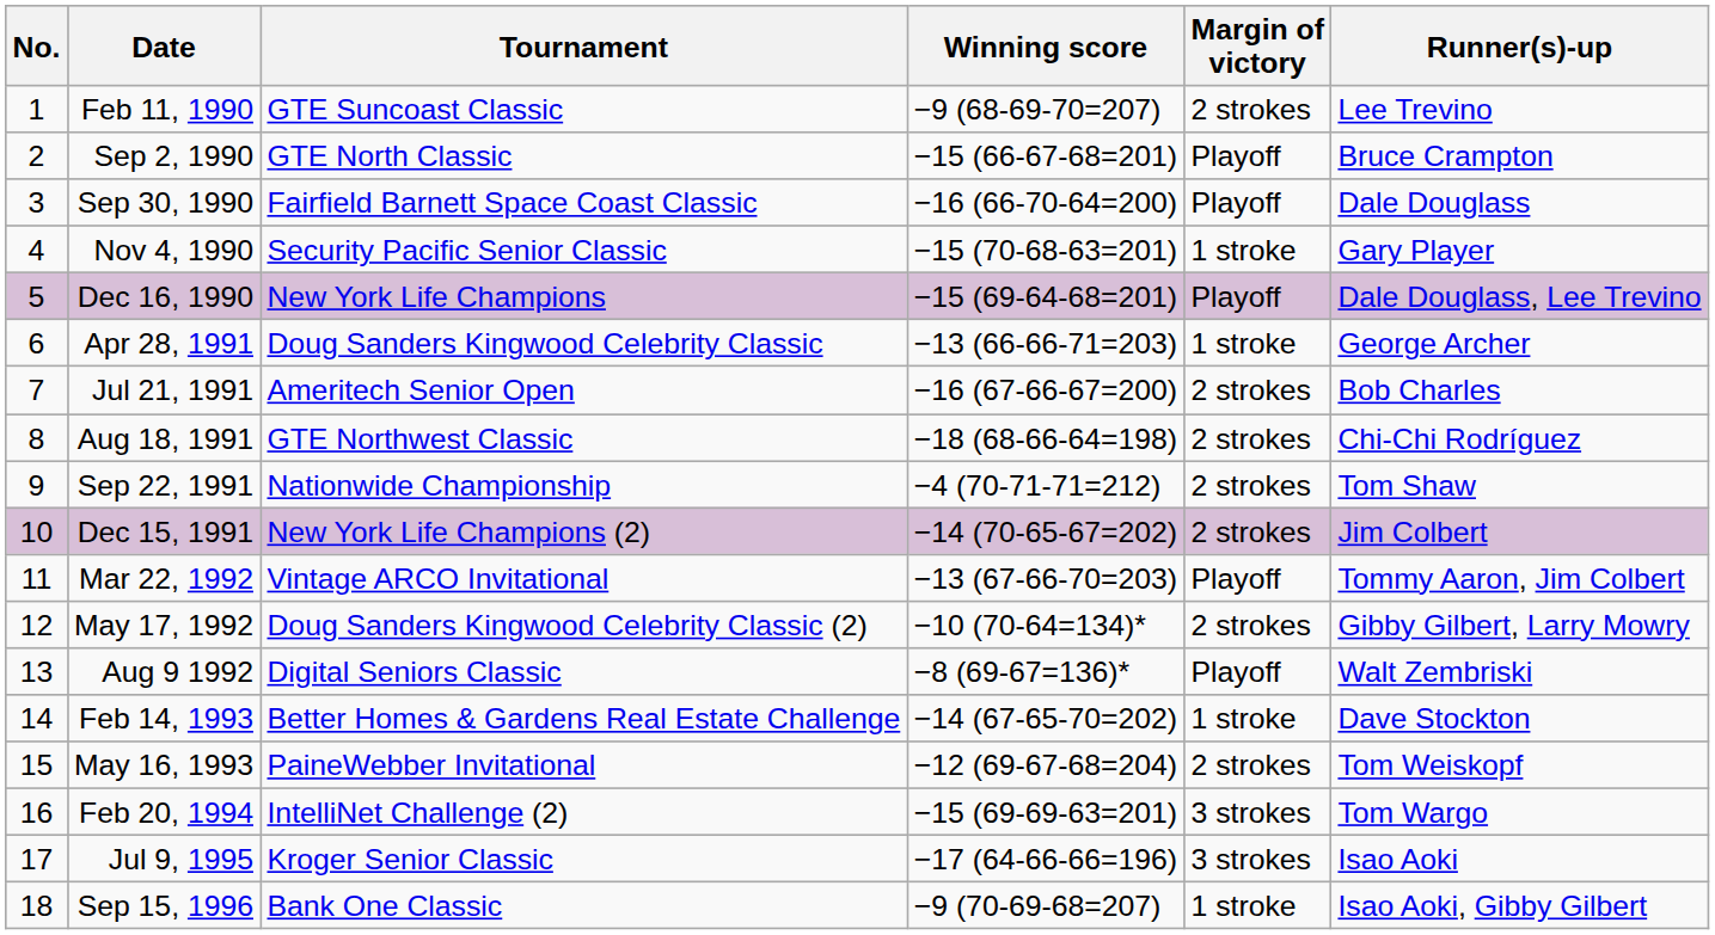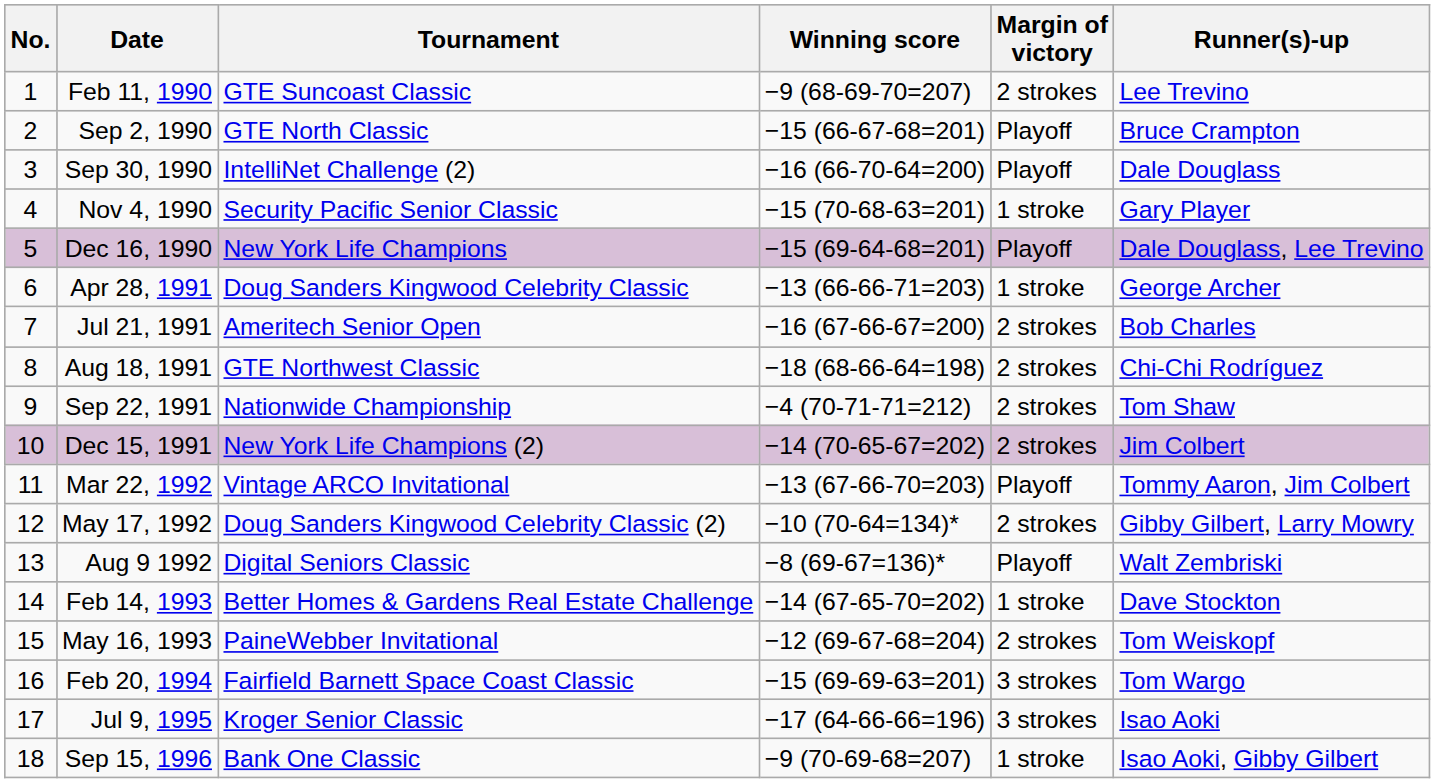Sep 30, 1990 | Tournament: Fairfield Barnett Space Coast Classic -> IntelliNet Challenge (2)
Feb 20, 1994 | Tournament: IntelliNet Challenge (2) -> Fairfield Barnett Space Coast Classic
